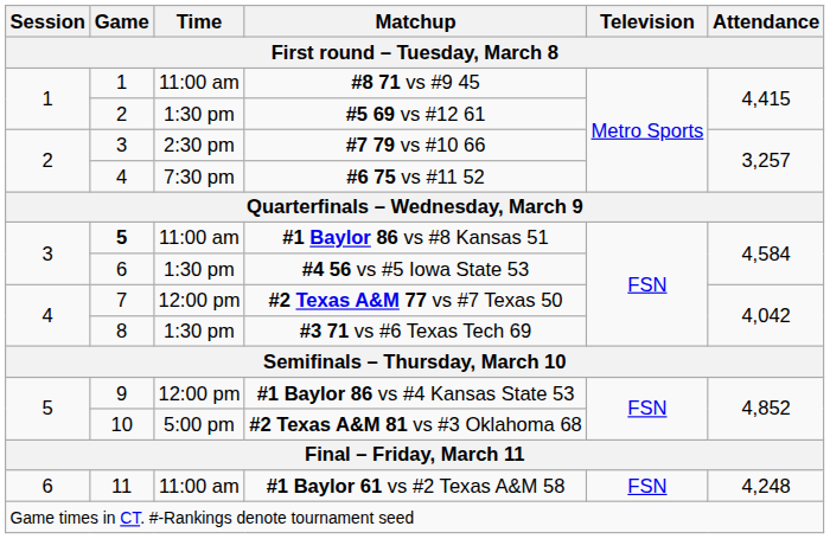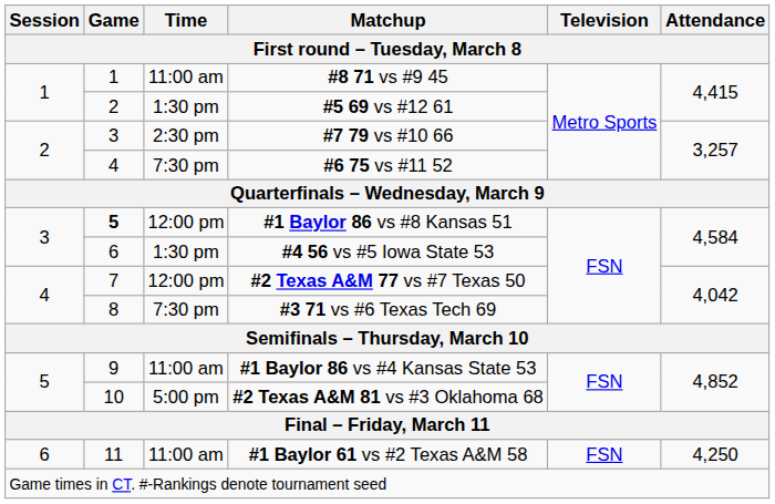#1 Baylor 86 vs #8 Kansas 51 | Time: 11:00 am -> 12:00 pm
#3 71 vs #6 Texas Tech 69 | Time: 1:30 pm -> 7:30 pm
#1 Baylor 86 vs #4 Kansas State 53 | Time: 12:00 pm -> 11:00 am
#1 Baylor 61 vs #2 Texas A&M 58 | Attendance: 4,248 -> 4,250
